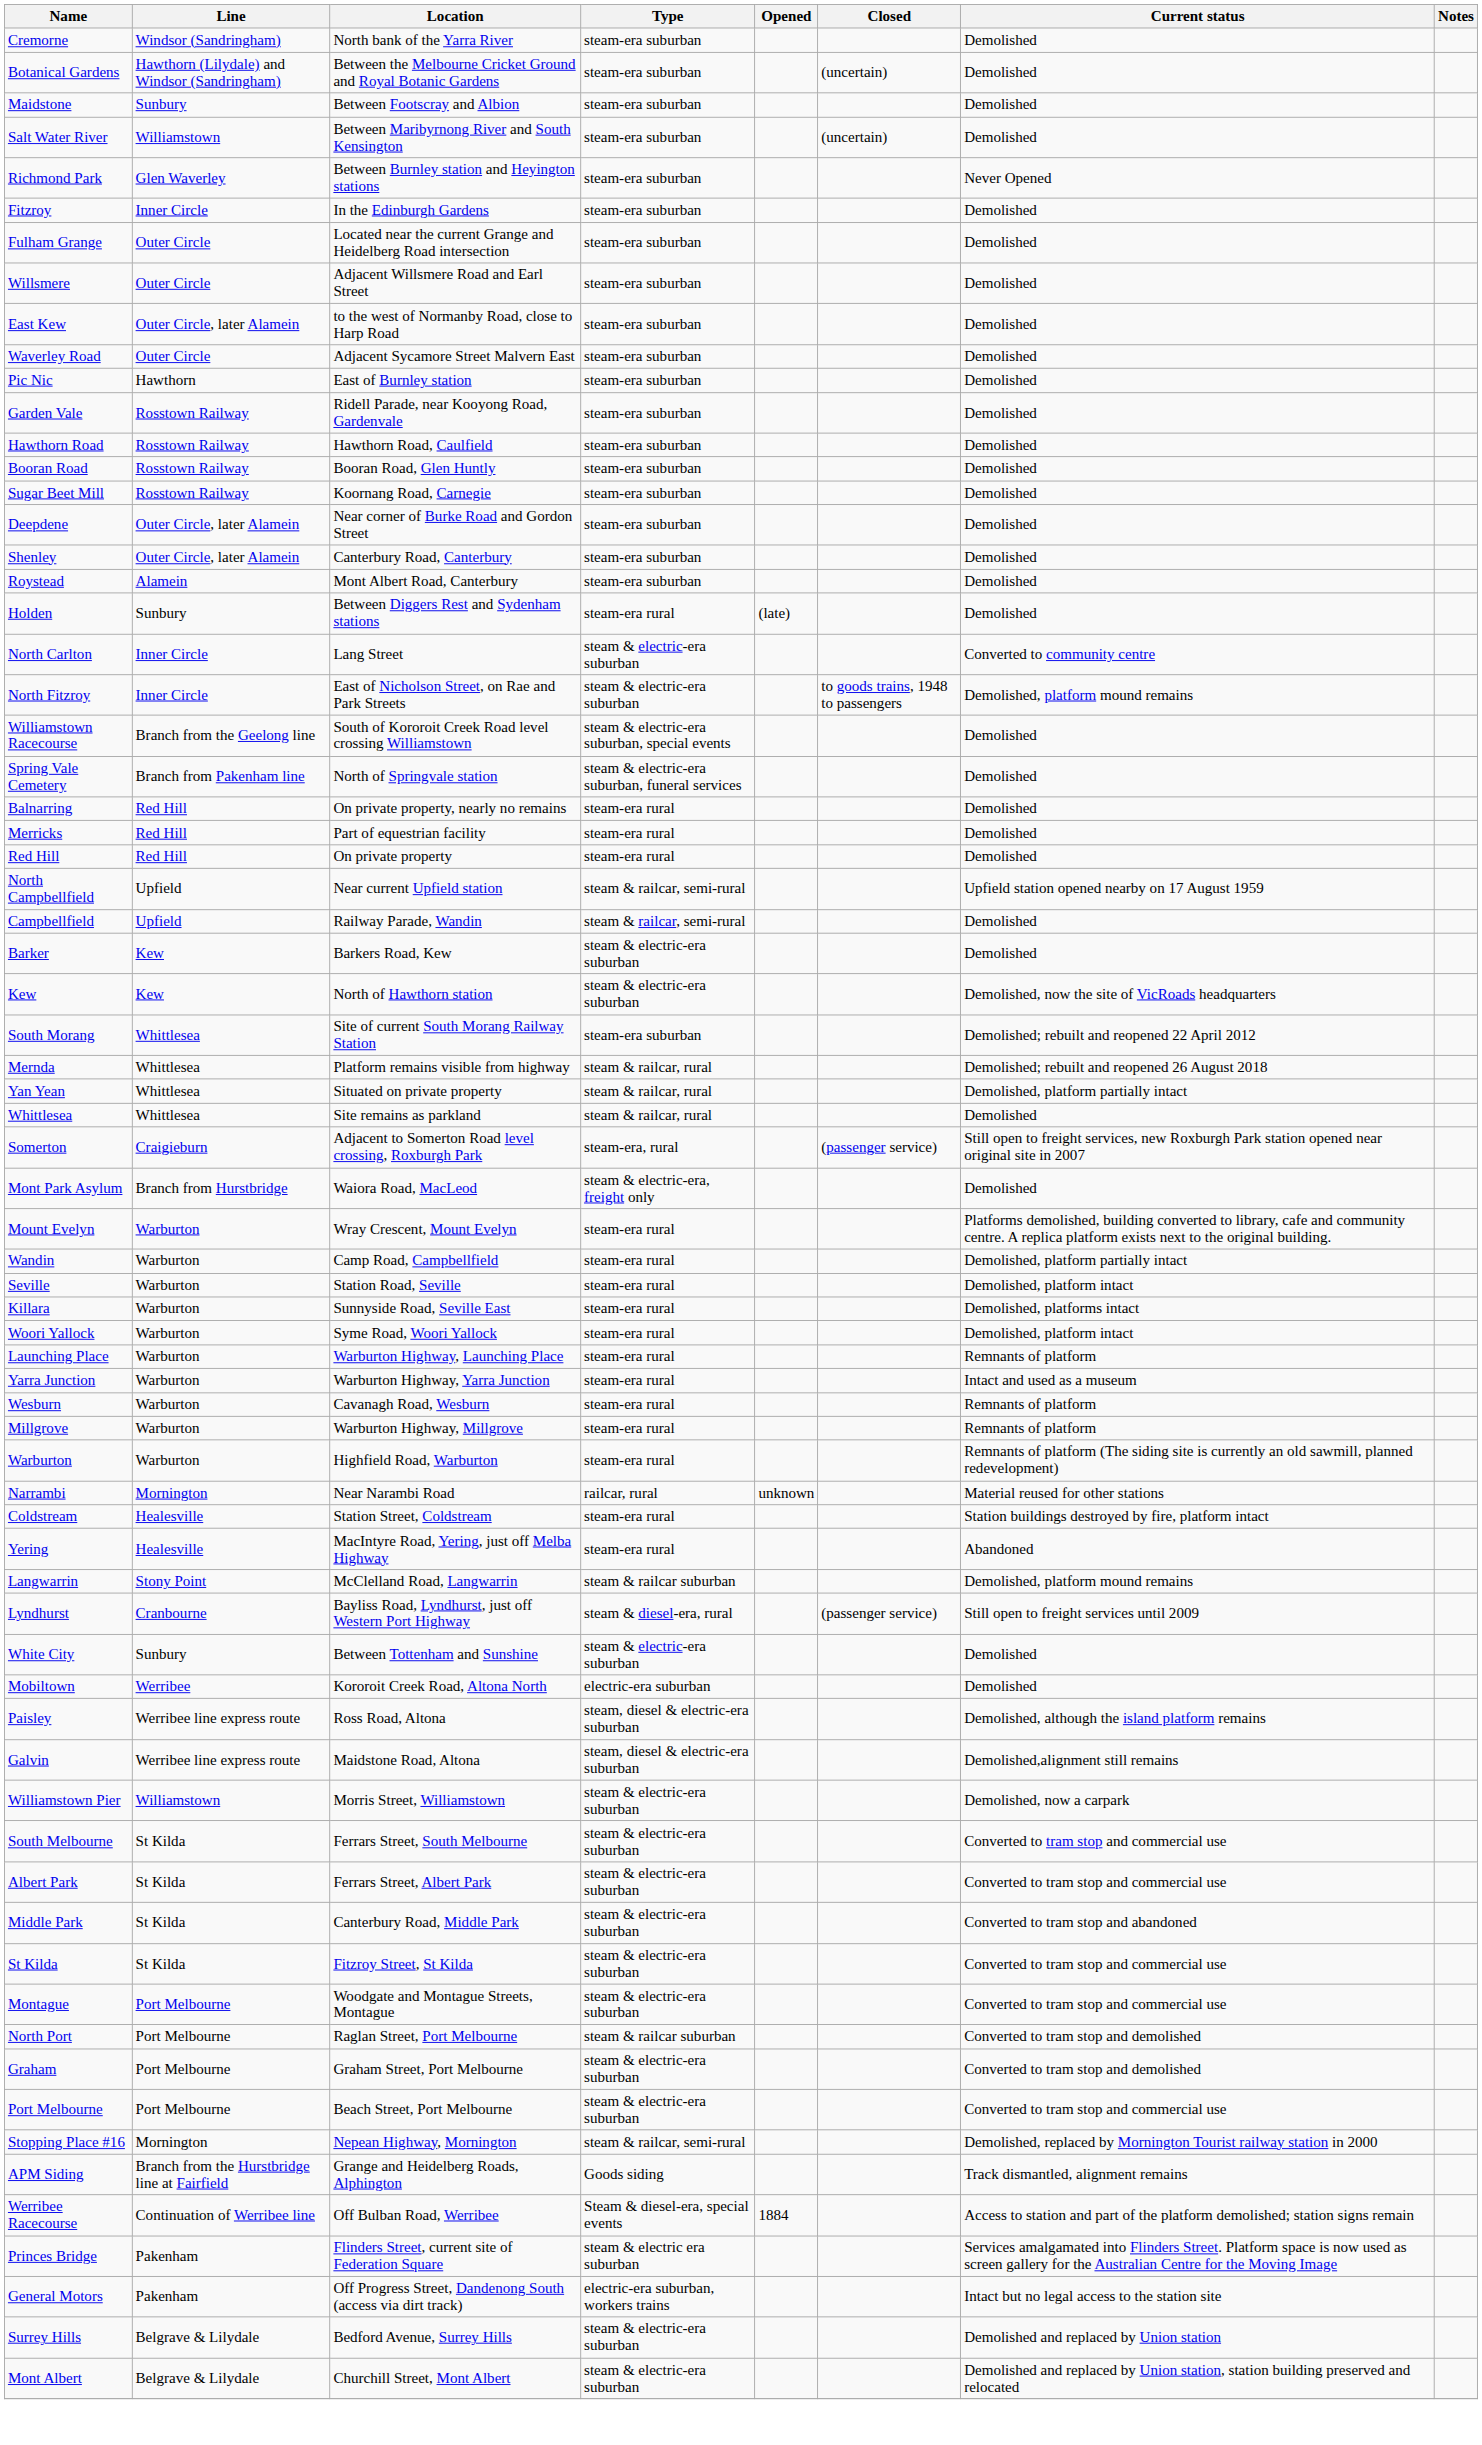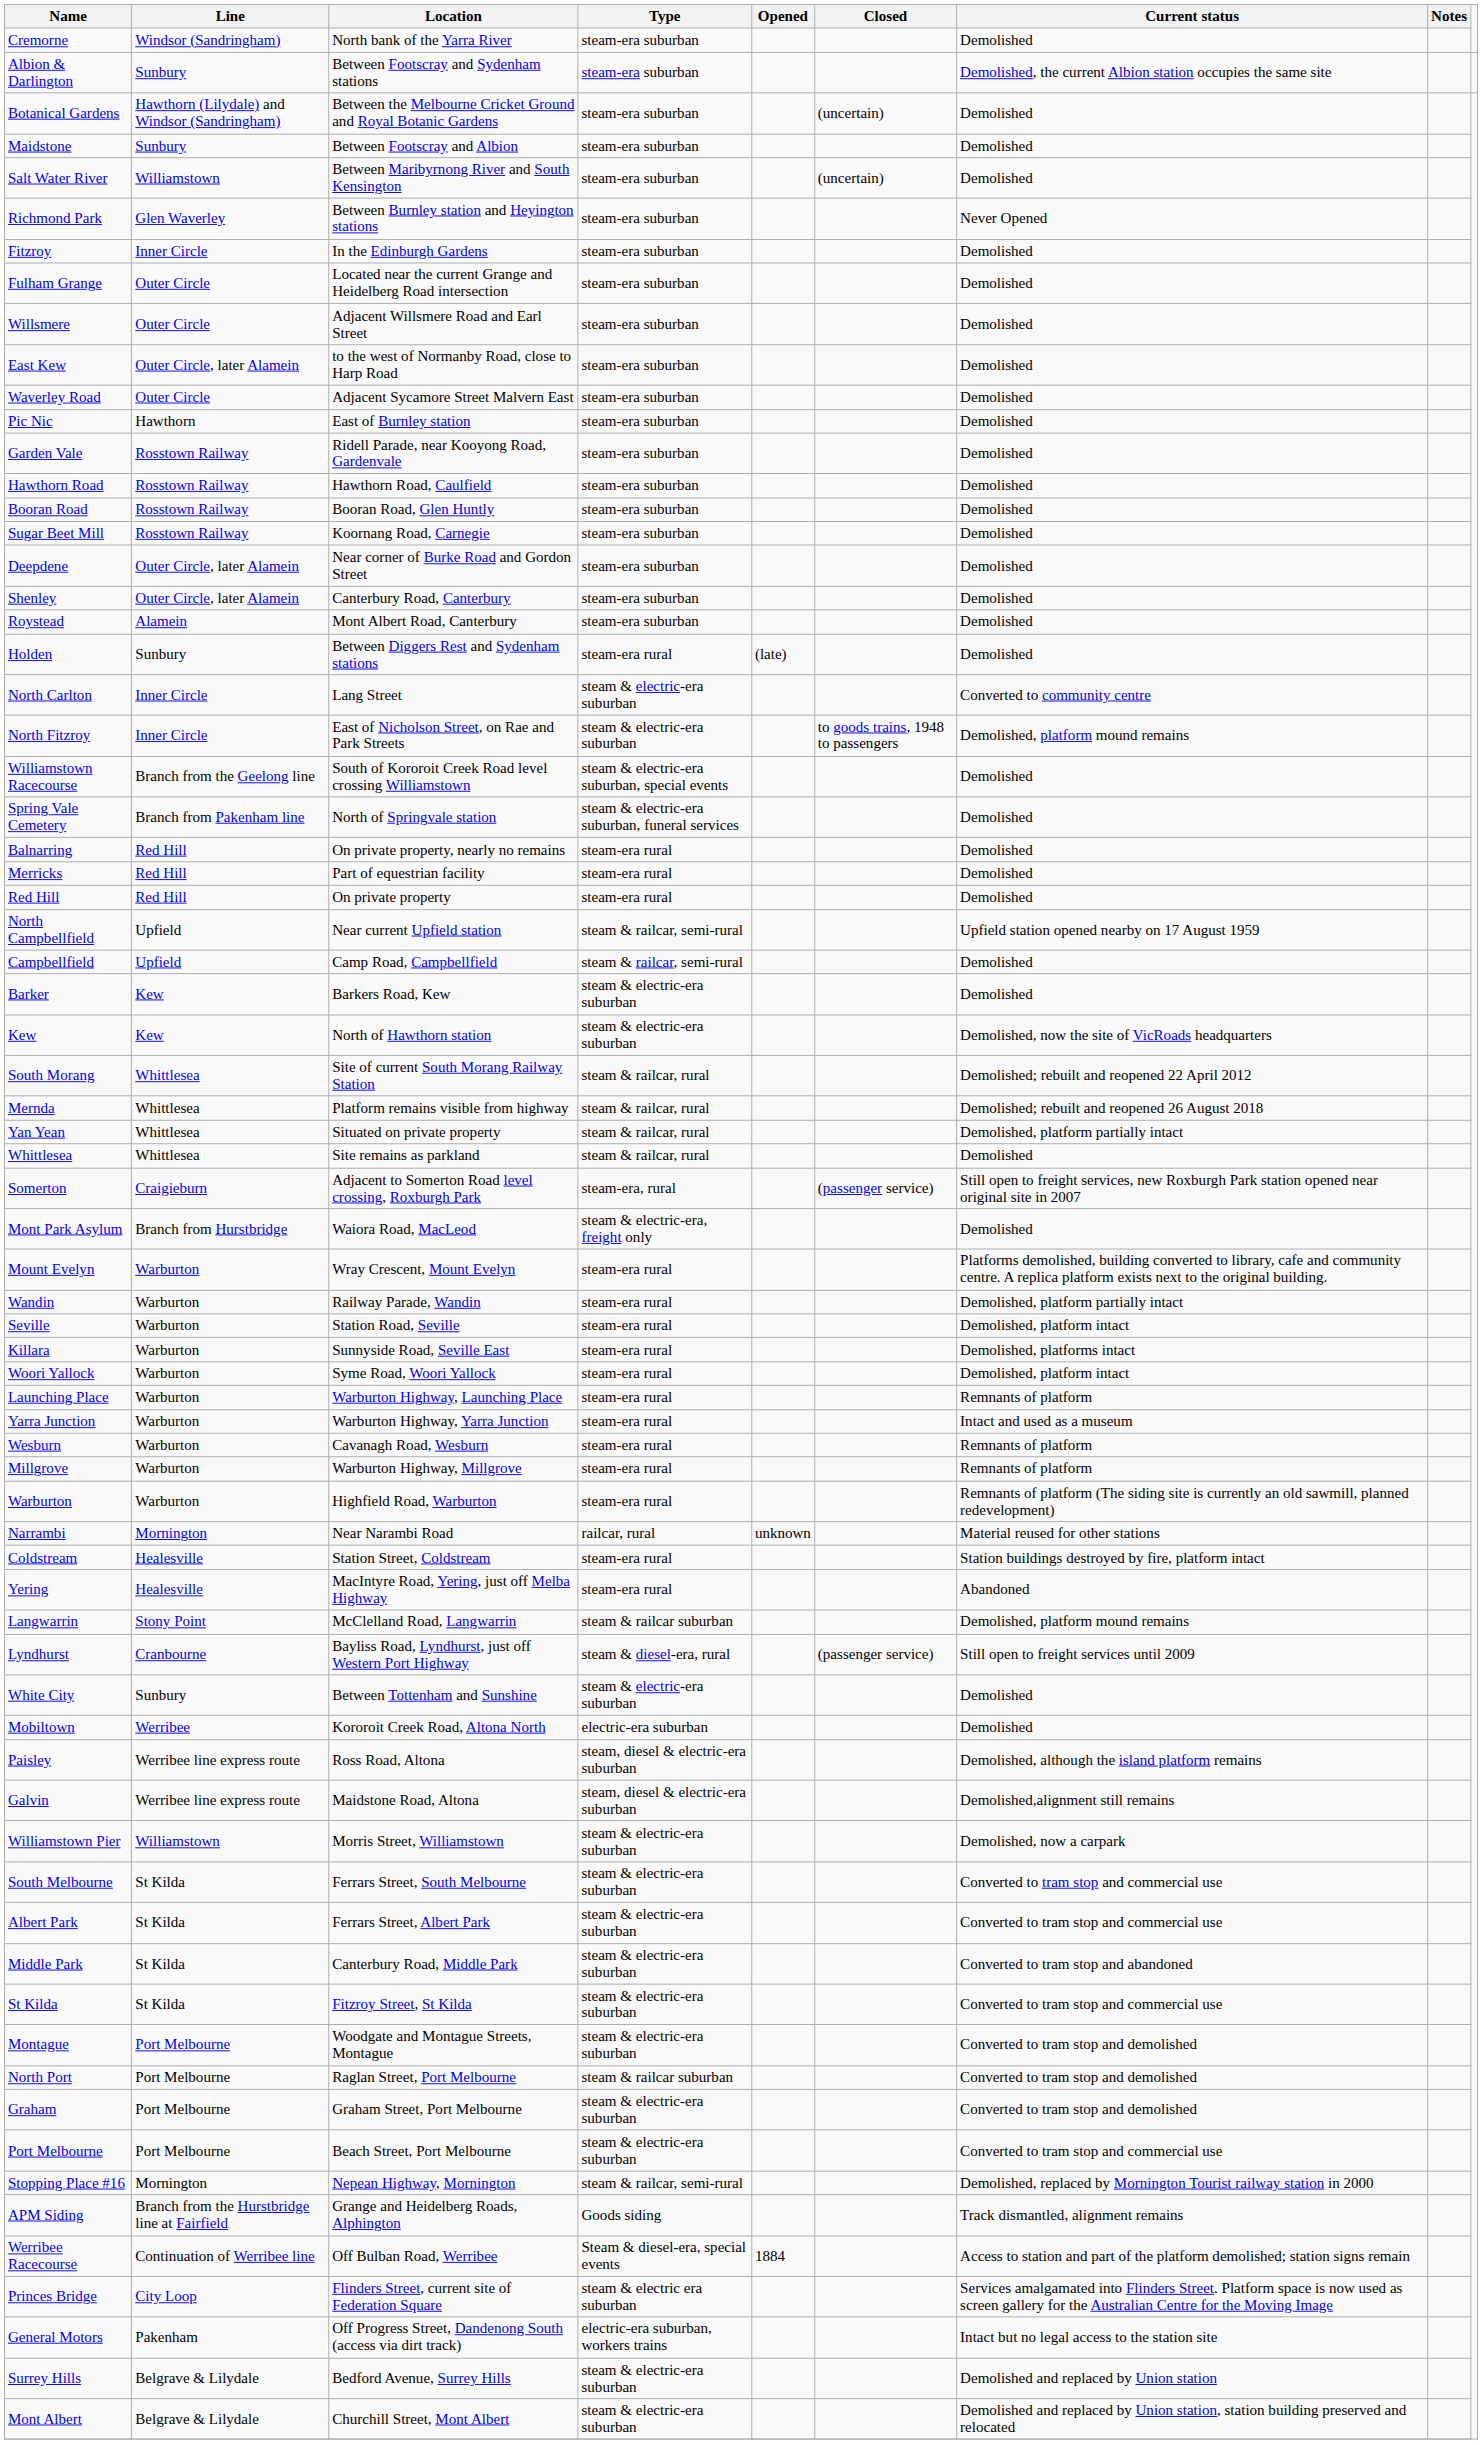+ row: Albion & Darlington | Sunbury | Between Footscray and Sydenham stations | steam-era suburban | Demolished, the current Albion station occupies the same site
Campbellfield | Location: Railway Parade, Wandin -> Camp Road, Campbellfield
South Morang | Type: steam-era suburban -> steam & railcar, rural
Wandin | Location: Camp Road, Campbellfield -> Railway Parade, Wandin
Montague | Current status: Converted to tram stop and commercial use -> Converted to tram stop and demolished
Princes Bridge | Line: Pakenham -> City Loop
